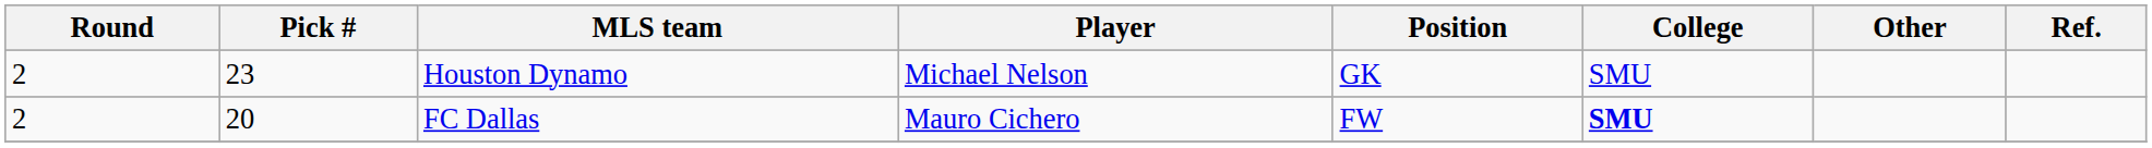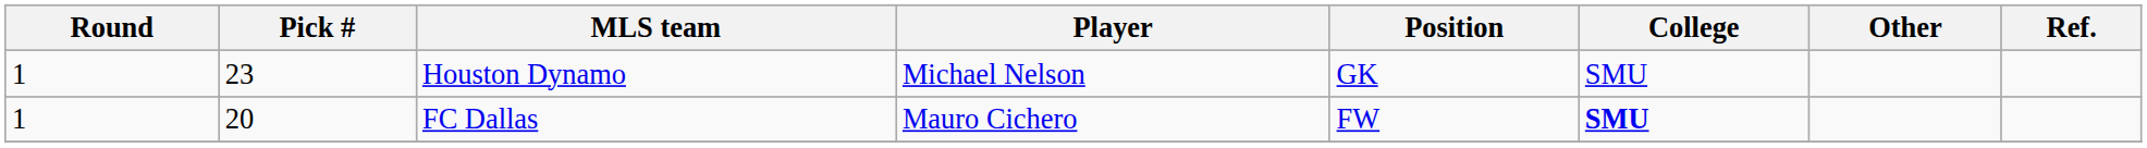Houston Dynamo | Round: 2 -> 1
FC Dallas | Round: 2 -> 1
